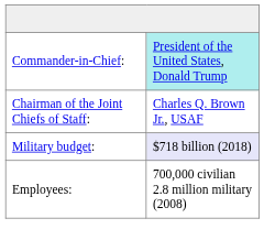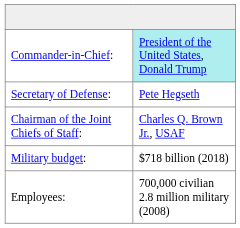+ row: Secretary of Defense: | Pete Hegseth
Military budget: | column 2: lavender background -> no background
